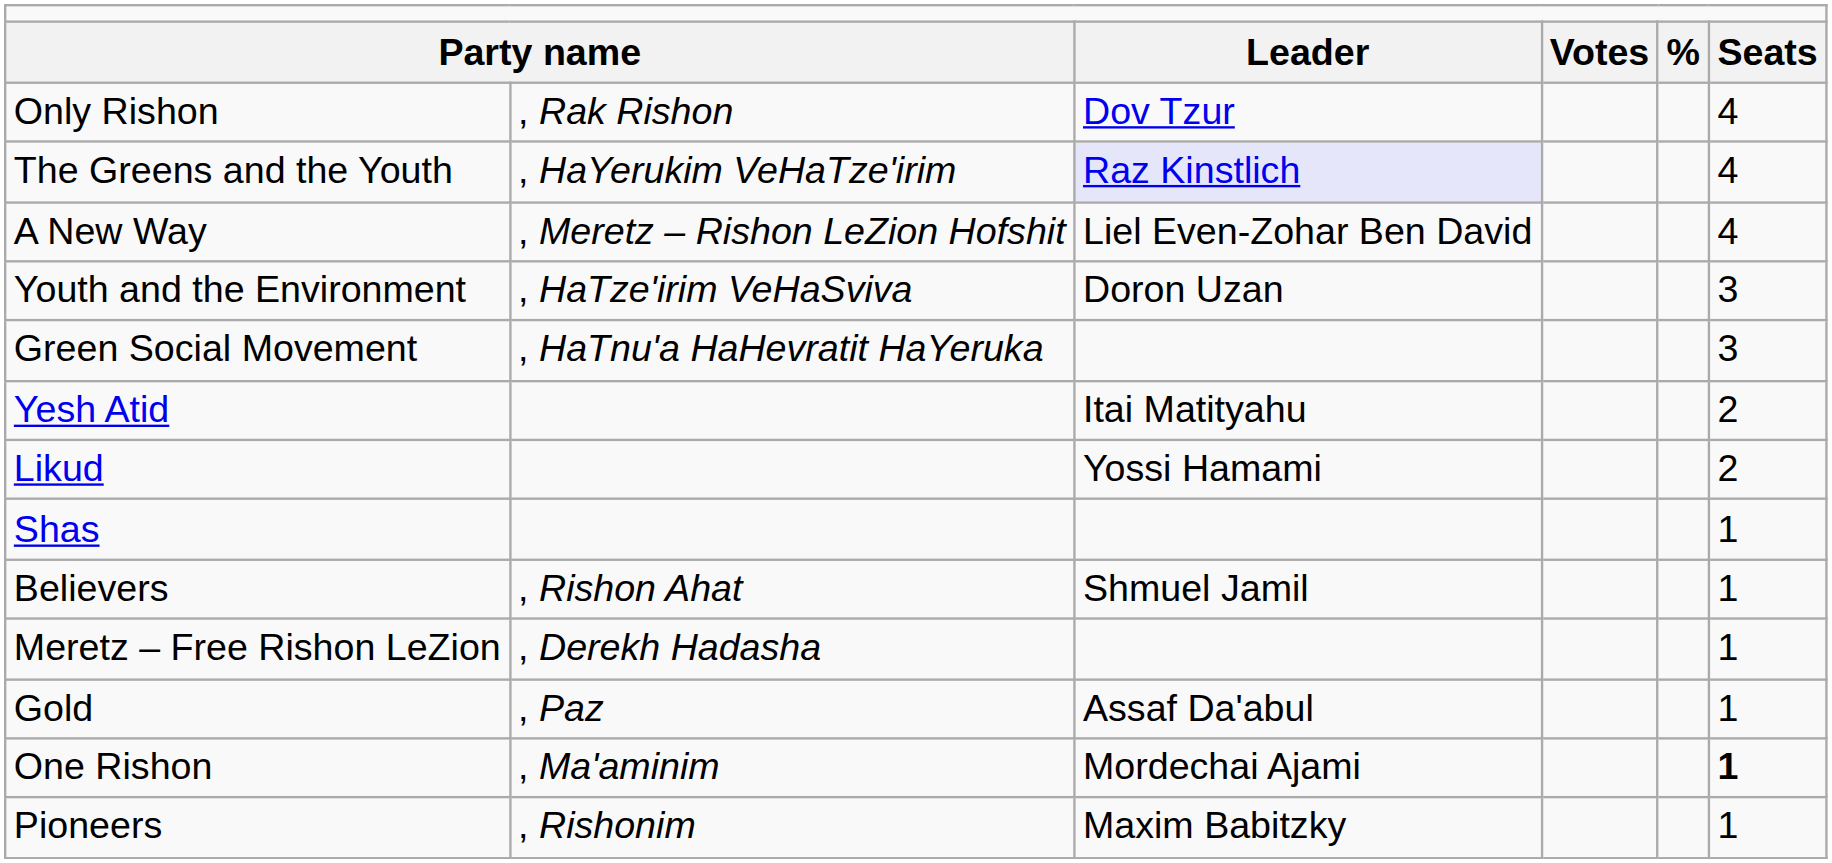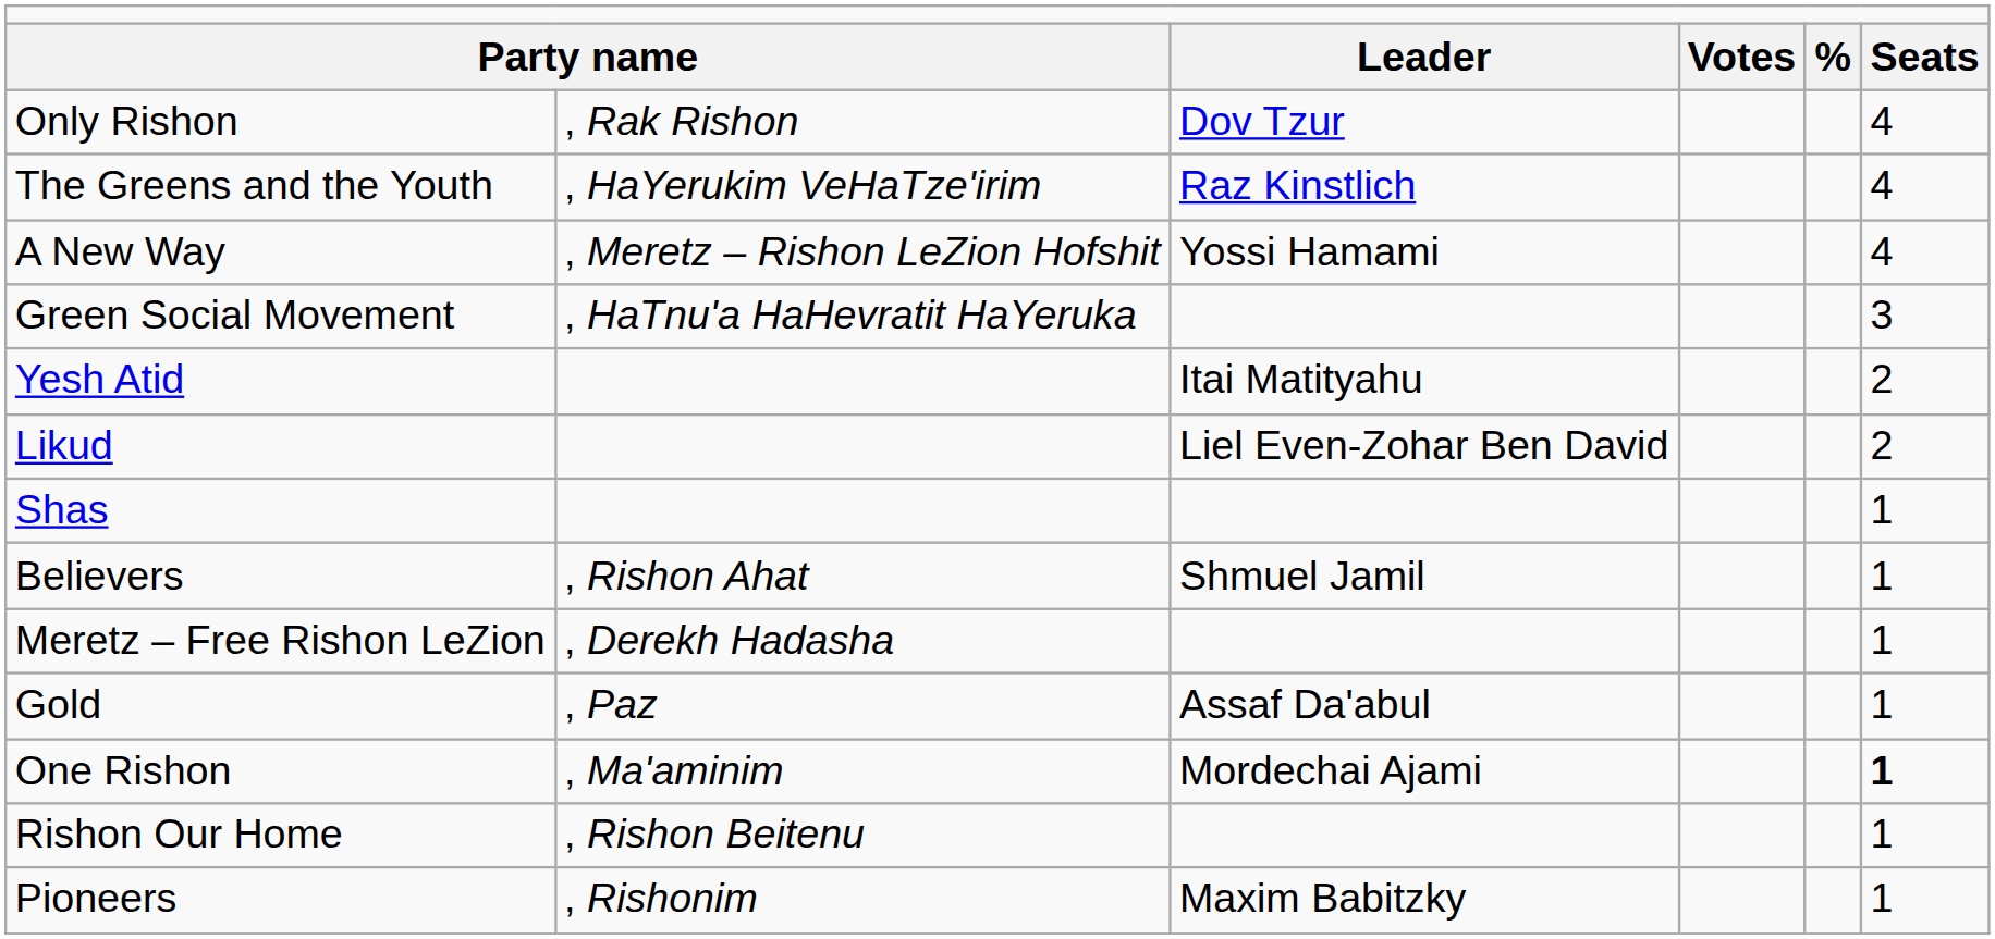The Greens and the Youth | column 3: lavender background -> no background
A New Way | column 3: Liel Even-Zohar Ben David -> Yossi Hamami
- row: Youth and the Environment | , HaTze'irim VeHaSviva | Doron Uzan | 3
Likud | column 3: Yossi Hamami -> Liel Even-Zohar Ben David
+ row: Rishon Our Home | , Rishon Beitenu | 1
